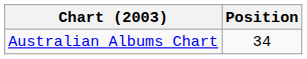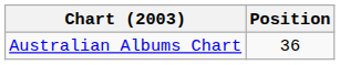Australian Albums Chart | Position: 34 -> 36
